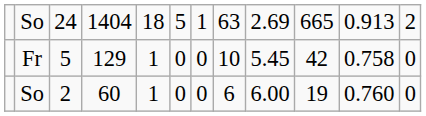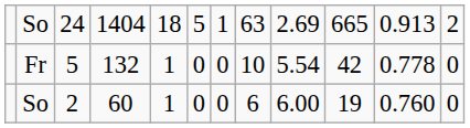Fr | column 4: 129 -> 132
Fr | column 9: 5.45 -> 5.54
Fr | column 11: 0.758 -> 0.778
